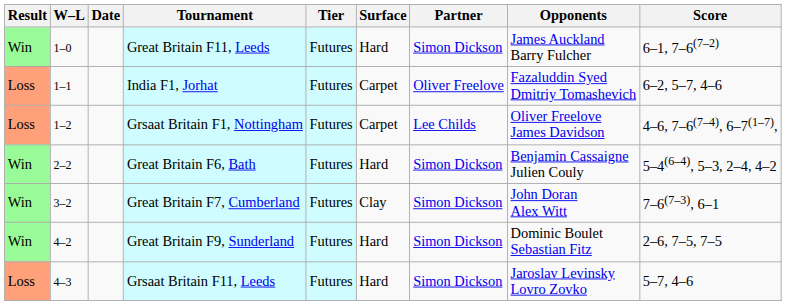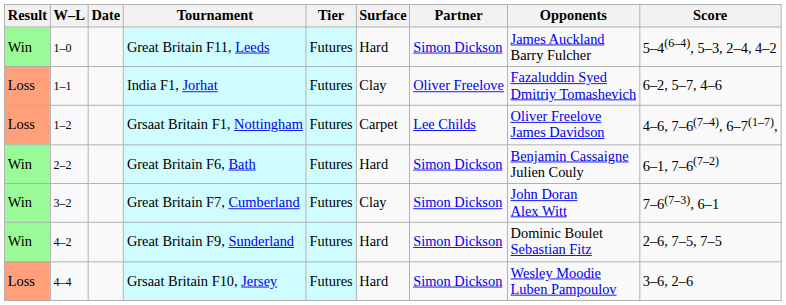Great Britain F11, Leeds | Score: 6–1, 7–6(7–2) -> 5–4(6–4), 5–3, 2–4, 4–2
India F1, Jorhat | Surface: Carpet -> Clay
Great Britain F6, Bath | Score: 5–4(6–4), 5–3, 2–4, 4–2 -> 6–1, 7–6(7–2)
- row: Loss | 4–3 | Grsaat Britain F11, Leeds | Futures | Hard | Simon Dickson | Jaroslav Levinsky Lovro Zovko | 5–7, 4–6
+ row: Loss | 4–4 | Grsaat Britain F10, Jersey | Futures | Hard | Simon Dickson | Wesley Moodie Luben Pampoulov | 3–6, 2–6
